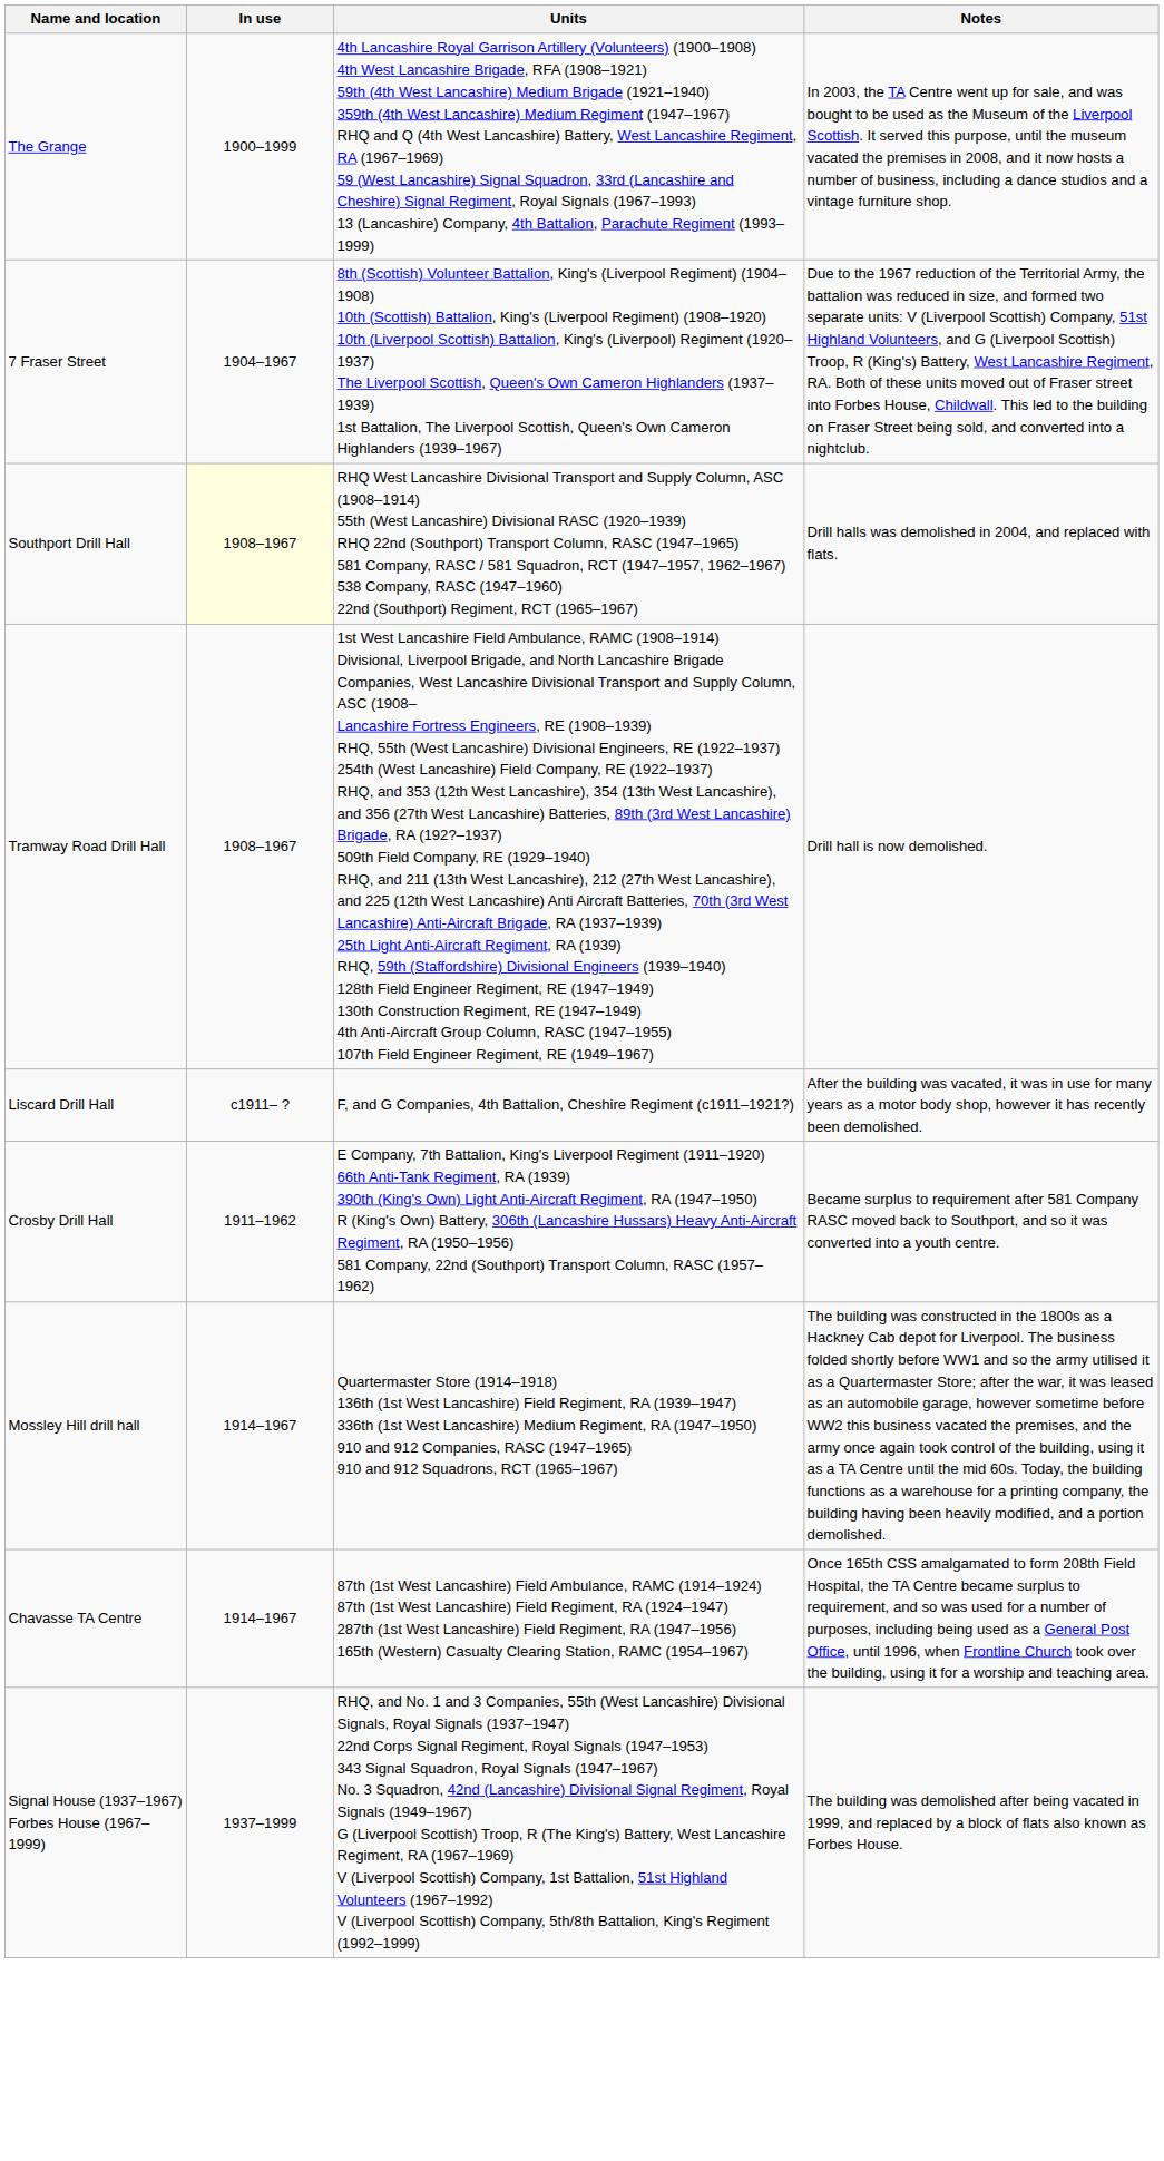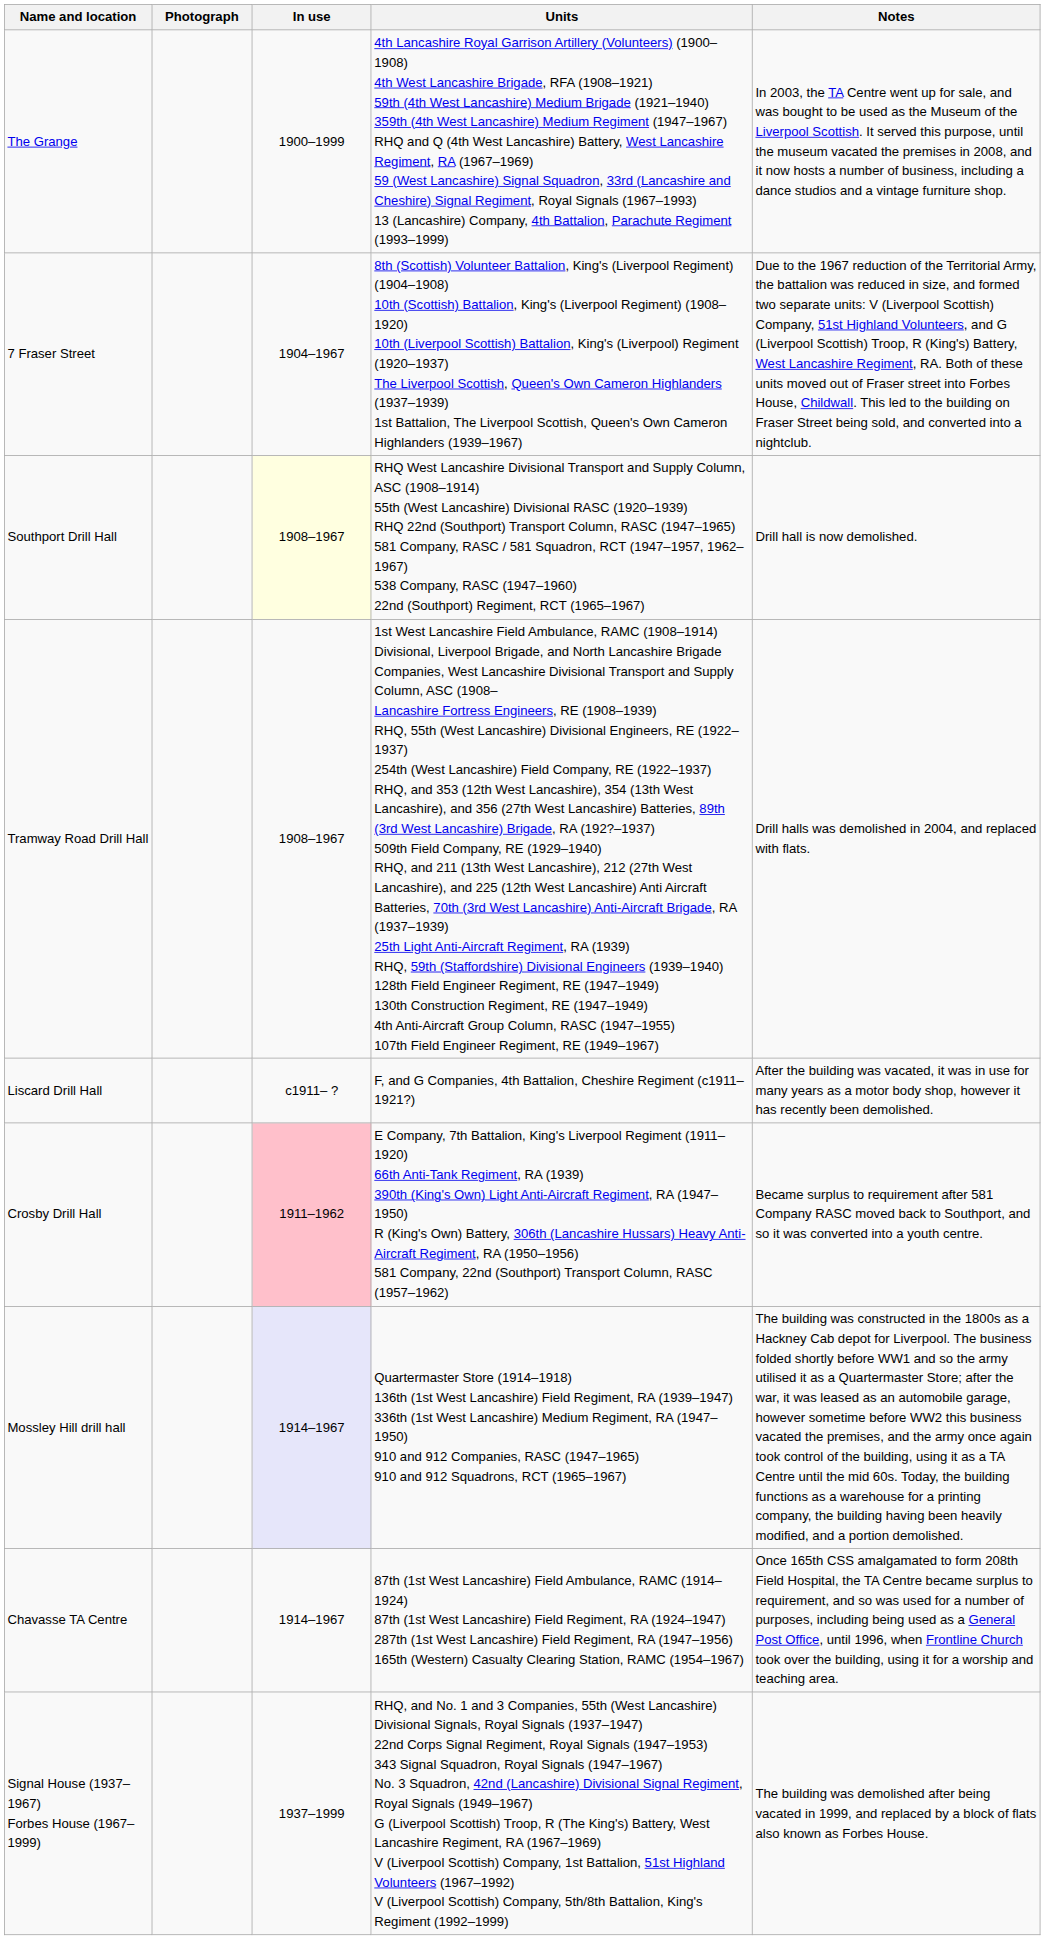+ column: Photograph
Southport Drill Hall | Notes: Drill halls was demolished in 2004, and replaced with flats. -> Drill hall is now demolished.
Tramway Road Drill Hall | Notes: Drill hall is now demolished. -> Drill halls was demolished in 2004, and replaced with flats.
Crosby Drill Hall | In use: no background -> pink background
Mossley Hill drill hall | In use: no background -> lavender background
